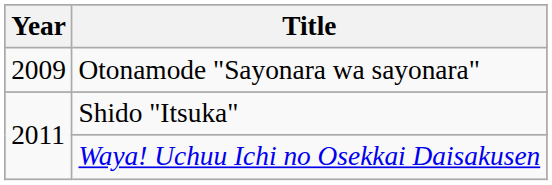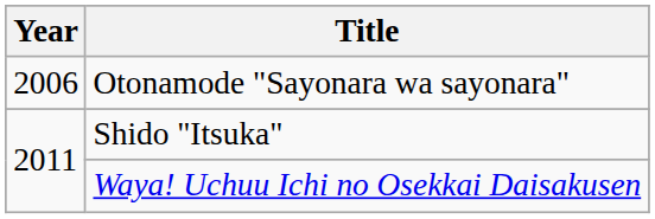Otonamode "Sayonara wa sayonara" | Year: 2009 -> 2006
